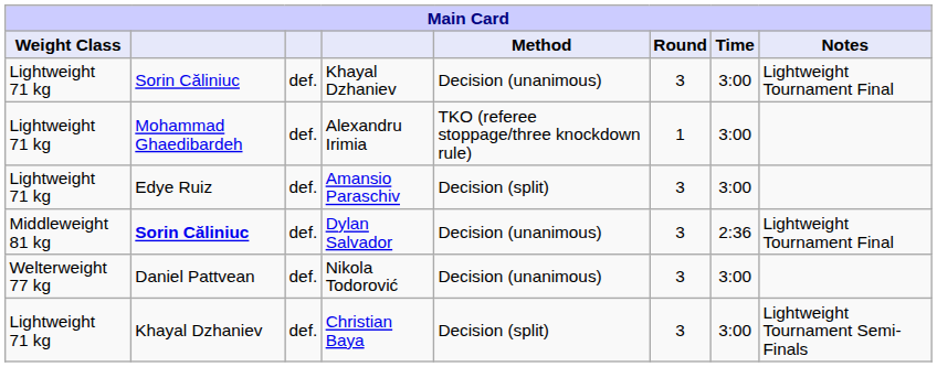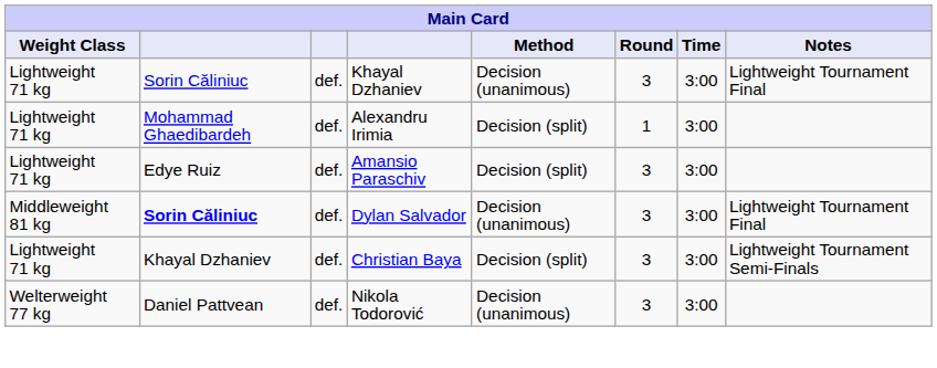Alexandru Irimia | Method: TKO (referee stoppage/three knockdown rule) -> Decision (split)
Dylan Salvador | Time: 2:36 -> 3:00
rows swapped: Christian Baya <-> Nikola Todorović
